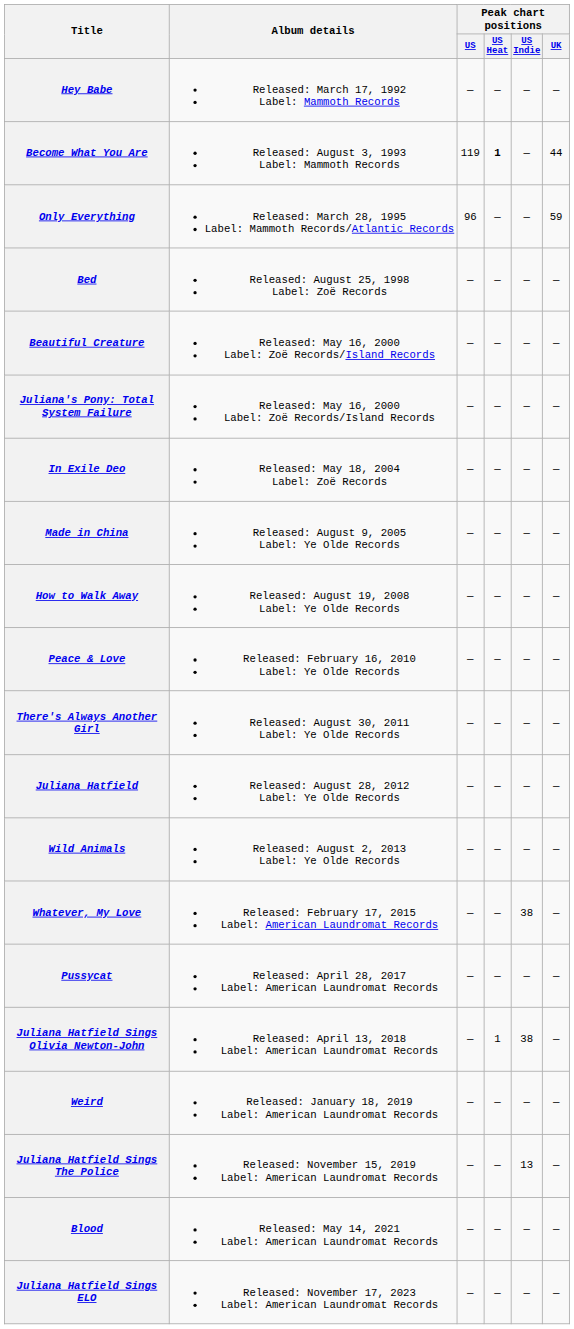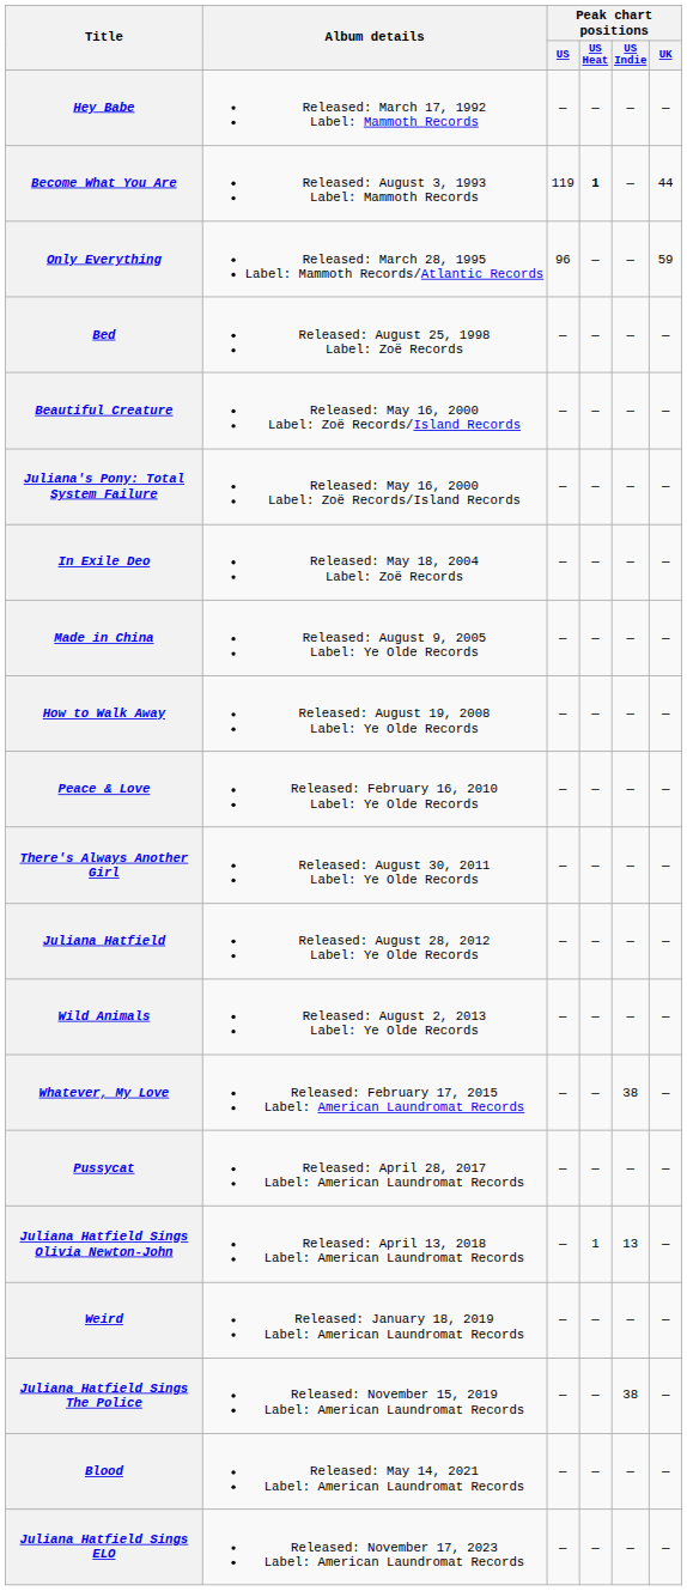Juliana Hatfield Sings Olivia Newton-John | Peak chart positions / US Indie: 38 -> 13
Juliana Hatfield Sings The Police | Peak chart positions / US Indie: 13 -> 38
